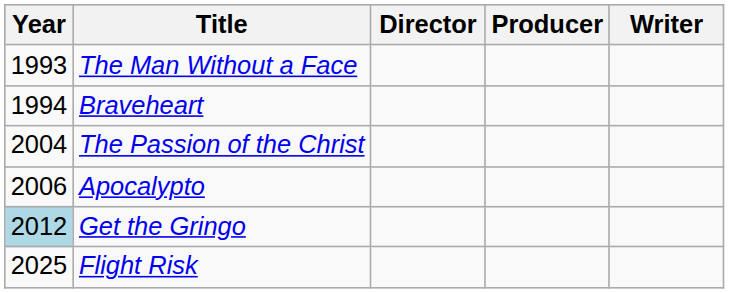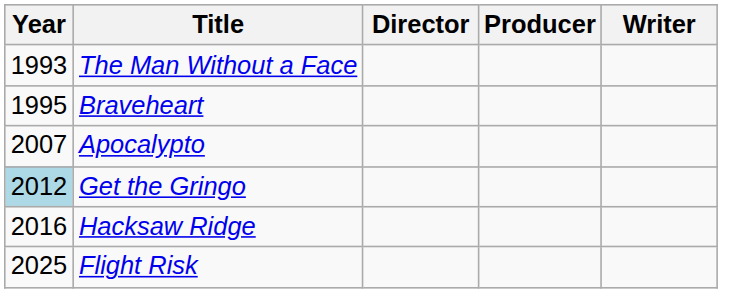Braveheart | Year: 1994 -> 1995
- row: 2004 | The Passion of the Christ
Apocalypto | Year: 2006 -> 2007
+ row: 2016 | Hacksaw Ridge
